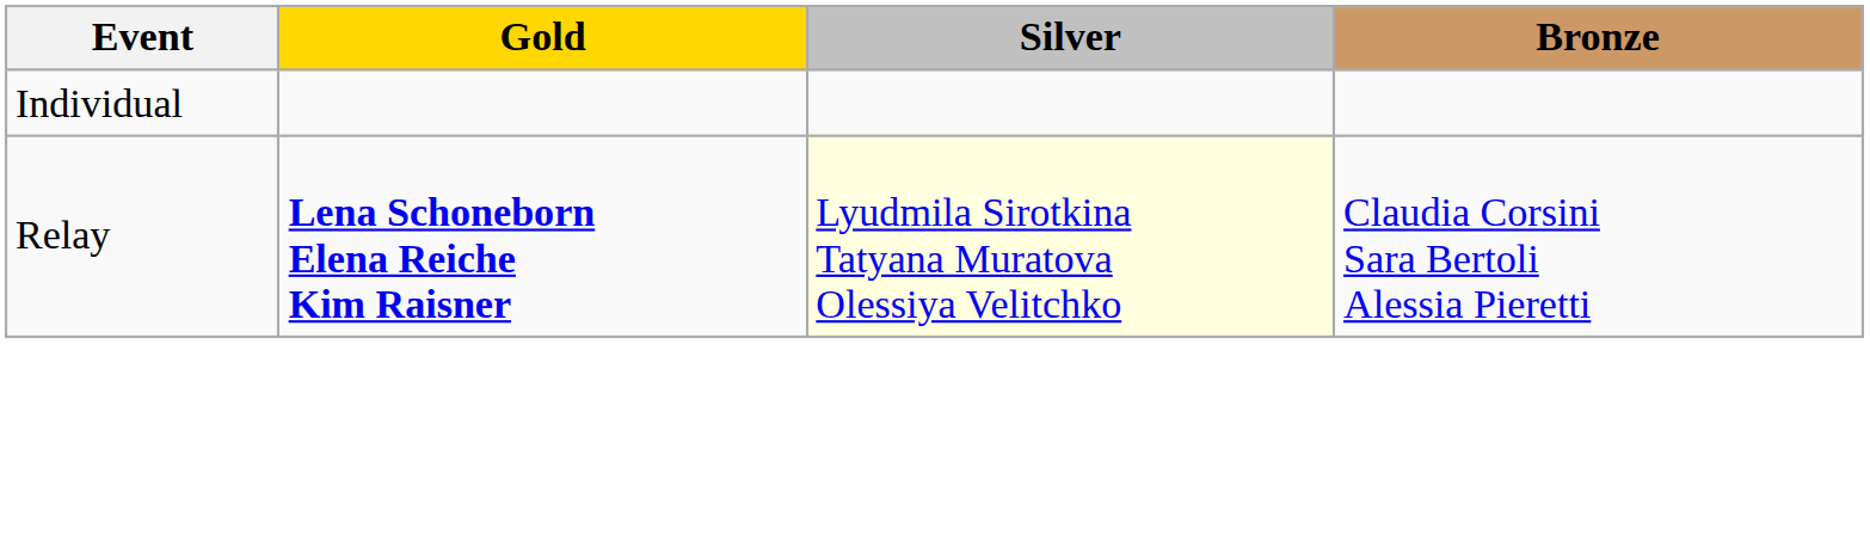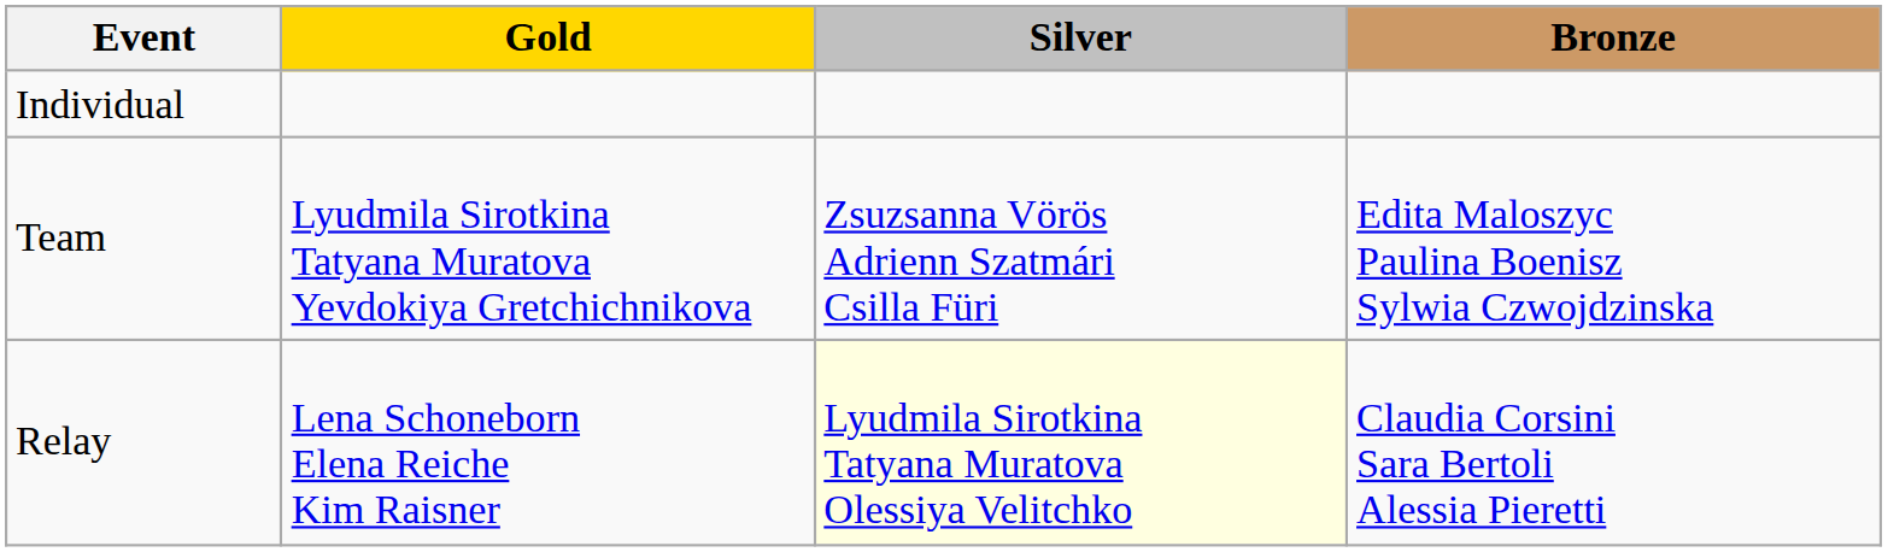+ row: Team | Lyudmila Sirotkina Tatyana Muratova Yevdokiya Gretchichnikova | Zsuzsanna Vörös Adrienn Szatmári Csilla Füri | Edita Maloszyc Paulina Boenisz Sylwia Czwojdzinska
Relay | Gold: bold -> normal
